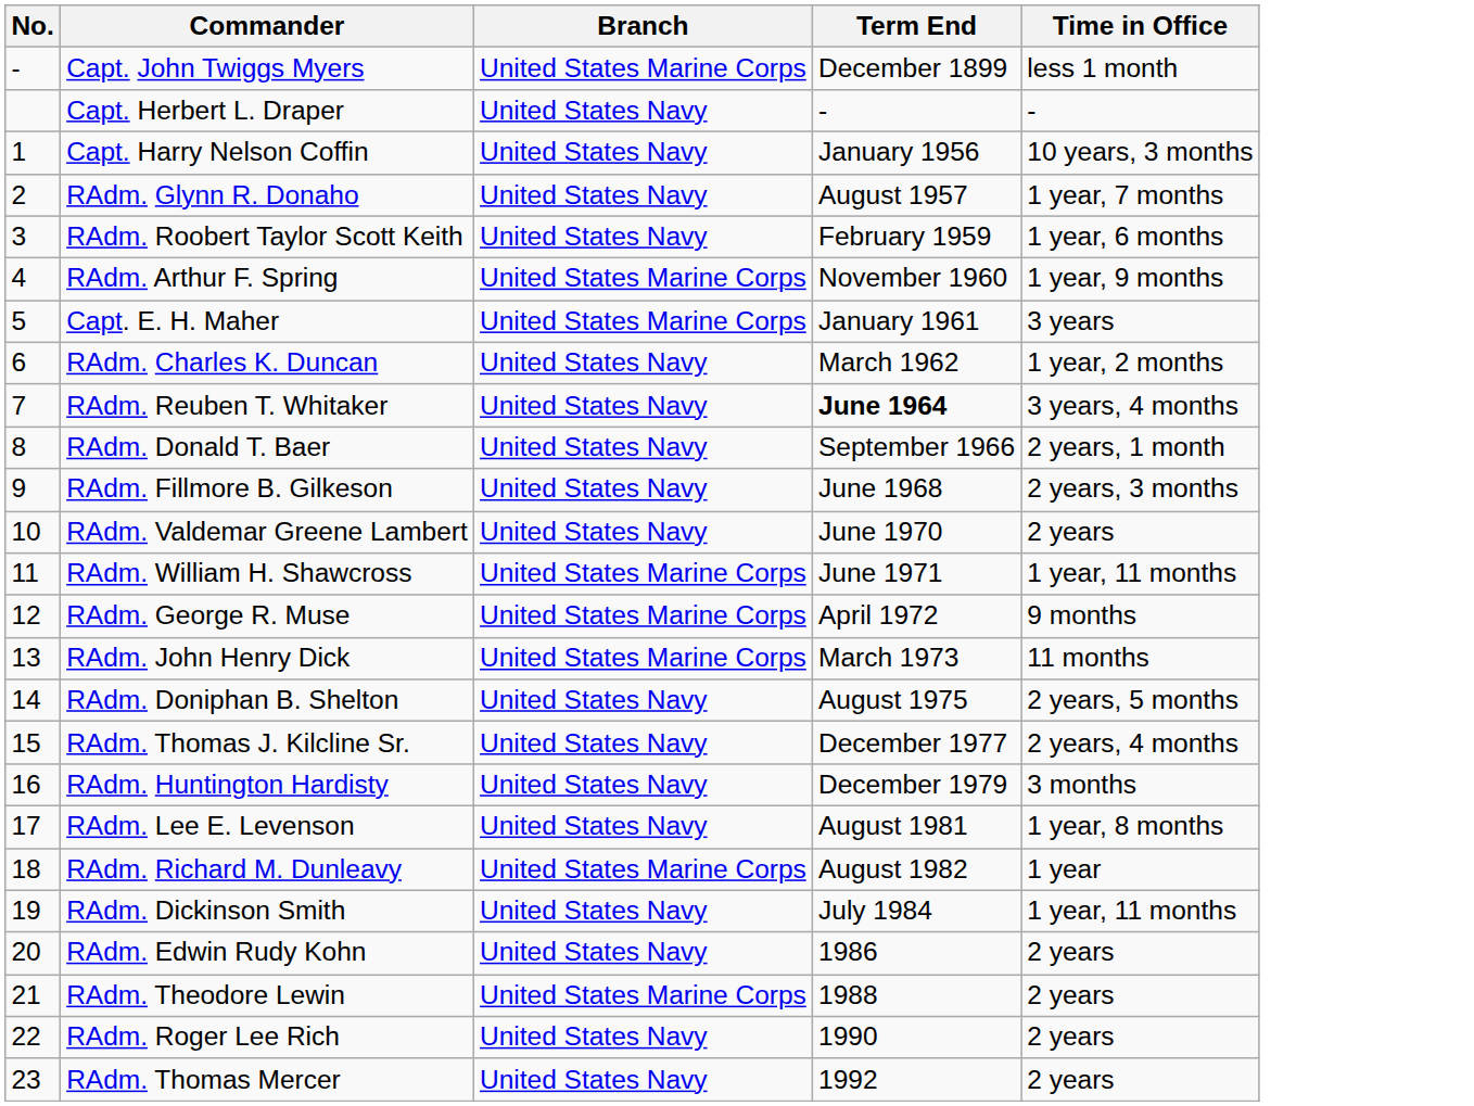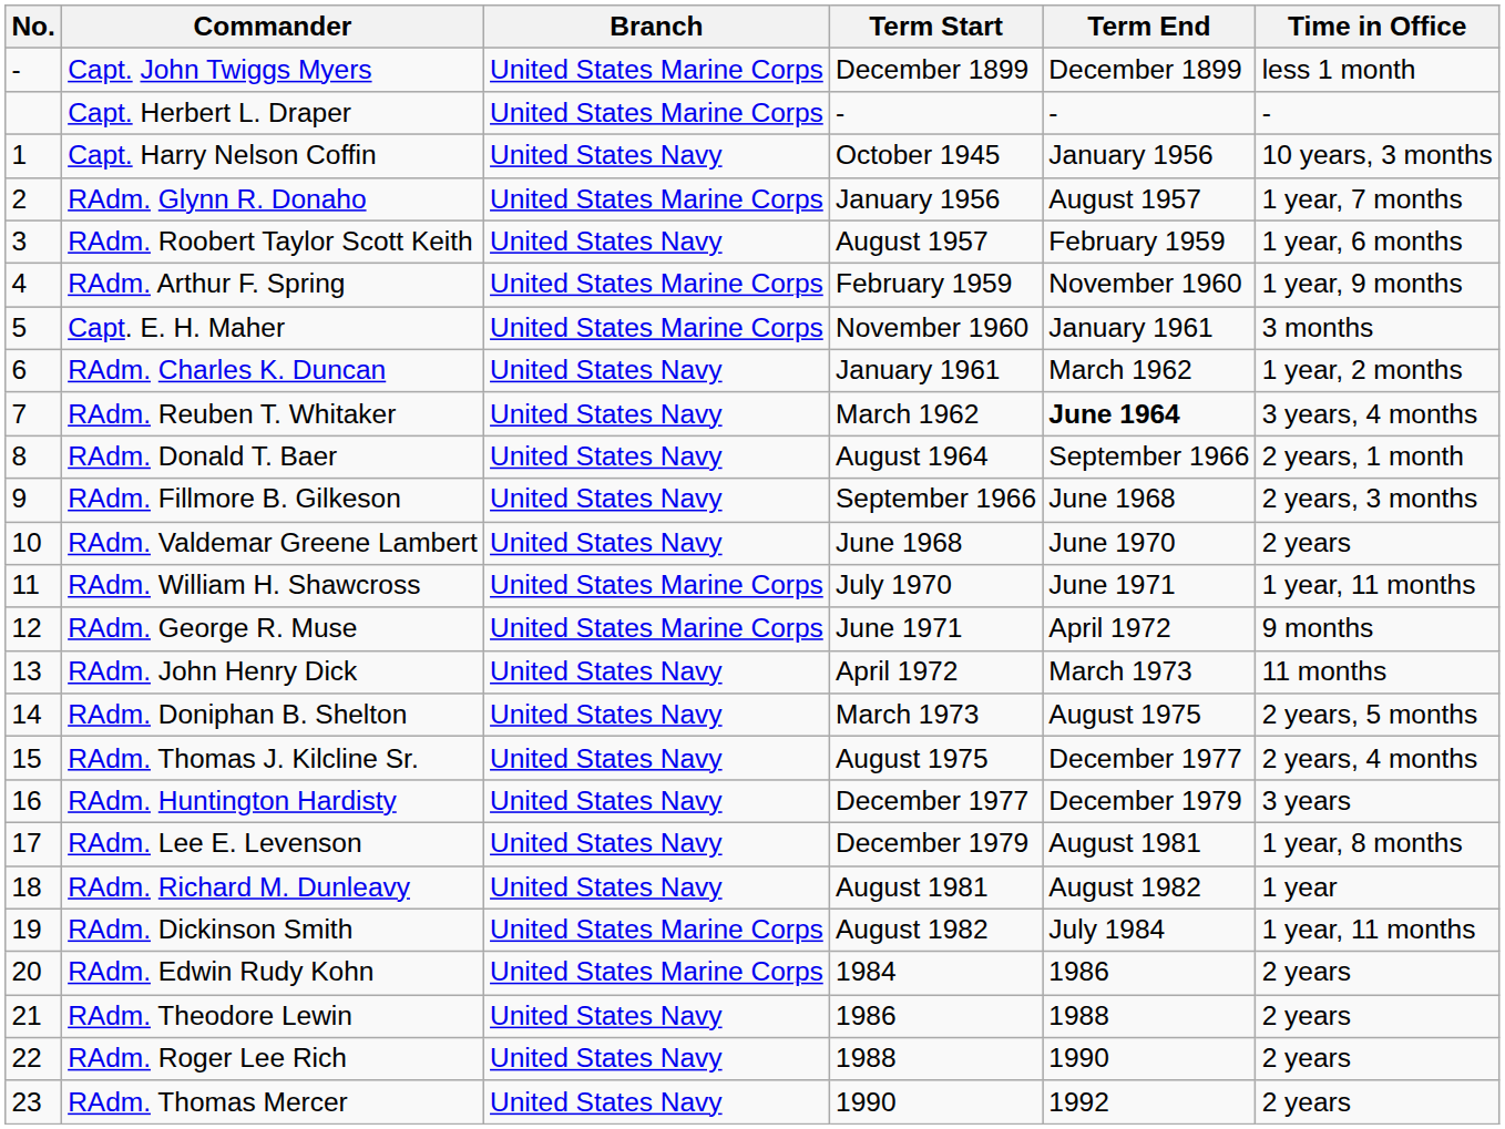+ column: Term Start | December 1899 | - | October 1945 | January 1956 | August 1957 | February 1959 | November 1960 | January 1961 | March 1962 | August 1964 | September 1966 | June 1968 | July 1970 | June 1971 | April 1972 | March 1973 | August 1975 | December 1977 | December 1979 | August 1981 | August 1982 | 1984 | 1986 | 1988 | 1990
Capt. Herbert L. Draper | Branch: United States Navy -> United States Marine Corps
RAdm. Glynn R. Donaho | Branch: United States Navy -> United States Marine Corps
Capt. E. H. Maher | Time in Office: 3 years -> 3 months
RAdm. John Henry Dick | Branch: United States Marine Corps -> United States Navy
RAdm. Huntington Hardisty | Time in Office: 3 months -> 3 years
RAdm. Richard M. Dunleavy | Branch: United States Marine Corps -> United States Navy
RAdm. Dickinson Smith | Branch: United States Navy -> United States Marine Corps
RAdm. Edwin Rudy Kohn | Branch: United States Navy -> United States Marine Corps
RAdm. Theodore Lewin | Branch: United States Marine Corps -> United States Navy
